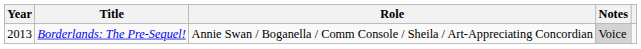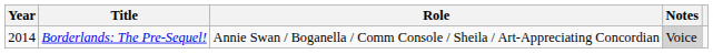Borderlands: The Pre-Sequel! | Year: 2013 -> 2014
